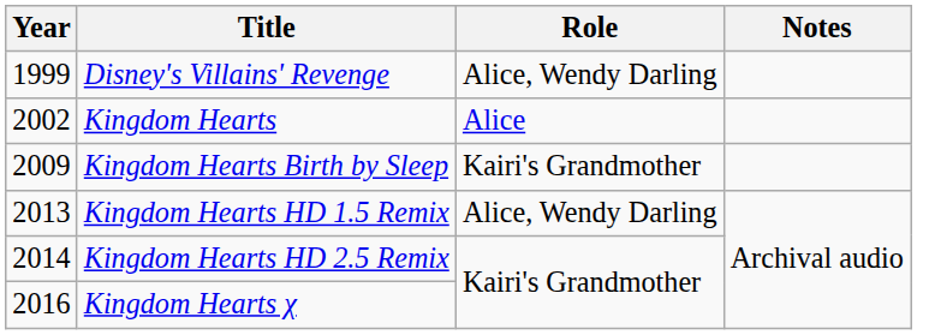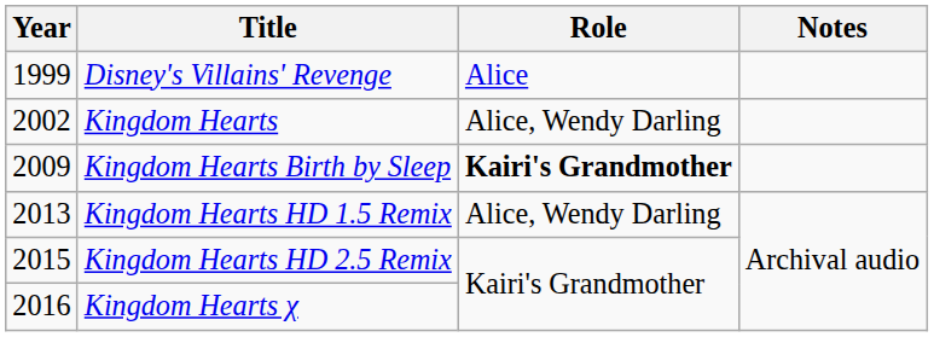Disney's Villains' Revenge | Role: Alice, Wendy Darling -> Alice
Kingdom Hearts | Role: Alice -> Alice, Wendy Darling
Kingdom Hearts Birth by Sleep | Role: normal -> bold
Kingdom Hearts HD 2.5 Remix | Year: 2014 -> 2015
